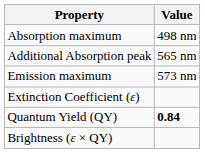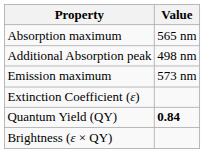Absorption maximum | Value: 498 nm -> 565 nm
Additional Absorption peak | Value: 565 nm -> 498 nm
